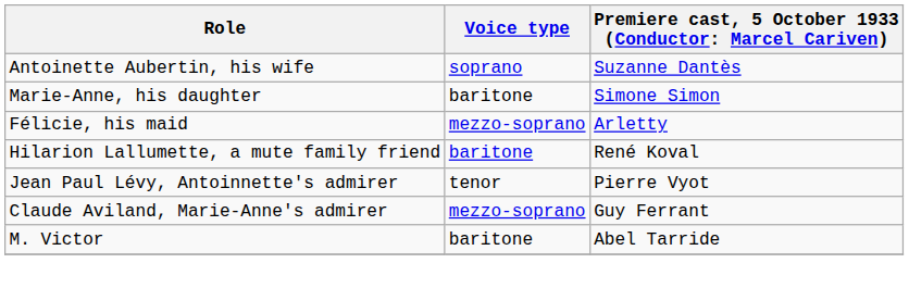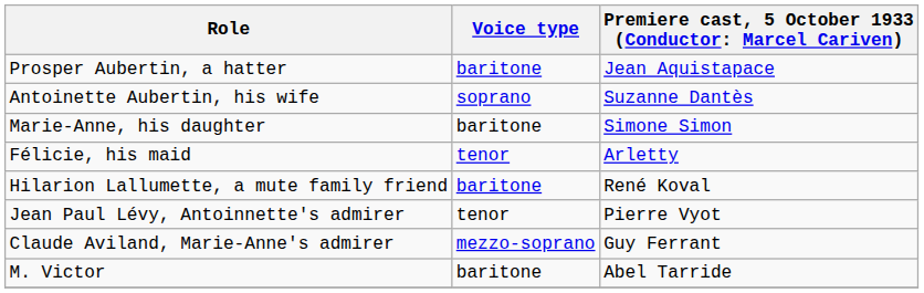+ row: Prosper Aubertin, a hatter | baritone | Jean Aquistapace
Félicie, his maid | Voice type: mezzo-soprano -> tenor
